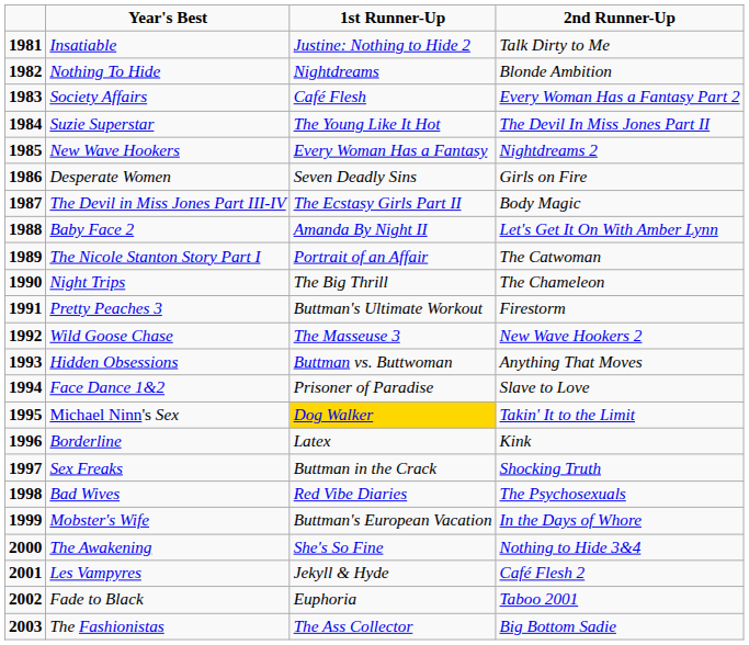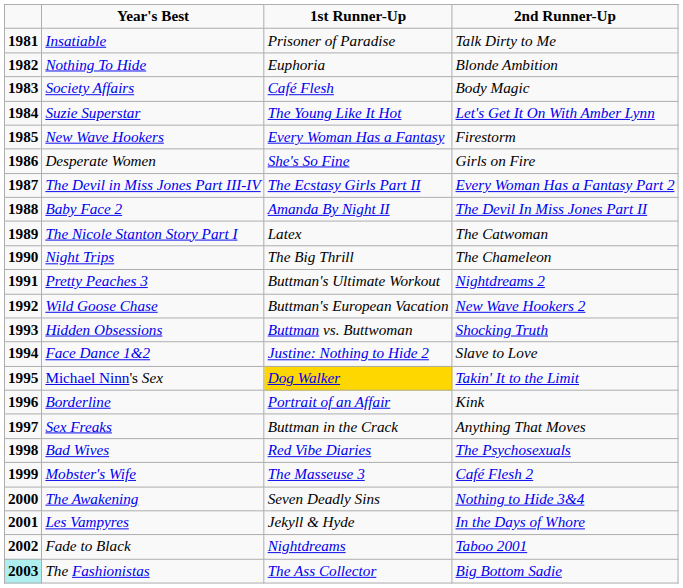Insatiable | column 3: Justine: Nothing to Hide 2 -> Prisoner of Paradise
Nothing To Hide | column 3: Nightdreams -> Euphoria
Society Affairs | column 4: Every Woman Has a Fantasy Part 2 -> Body Magic
Suzie Superstar | column 4: The Devil In Miss Jones Part II -> Let's Get It On With Amber Lynn
New Wave Hookers | column 4: Nightdreams 2 -> Firestorm
Desperate Women | column 3: Seven Deadly Sins -> She's So Fine
The Devil in Miss Jones Part III-IV | column 4: Body Magic -> Every Woman Has a Fantasy Part 2
Baby Face 2 | column 4: Let's Get It On With Amber Lynn -> The Devil In Miss Jones Part II
The Nicole Stanton Story Part I | column 3: Portrait of an Affair -> Latex
Pretty Peaches 3 | column 4: Firestorm -> Nightdreams 2
Wild Goose Chase | column 3: The Masseuse 3 -> Buttman's European Vacation
Hidden Obsessions | column 4: Anything That Moves -> Shocking Truth
Face Dance 1&2 | column 3: Prisoner of Paradise -> Justine: Nothing to Hide 2
Borderline | column 3: Latex -> Portrait of an Affair
Sex Freaks | column 4: Shocking Truth -> Anything That Moves
Mobster's Wife | column 3: Buttman's European Vacation -> The Masseuse 3
Mobster's Wife | column 4: In the Days of Whore -> Café Flesh 2
The Awakening | column 3: She's So Fine -> Seven Deadly Sins
Les Vampyres | column 4: Café Flesh 2 -> In the Days of Whore
Fade to Black | column 3: Euphoria -> Nightdreams
The Fashionistas | column 1: no background -> paleturquoise background
